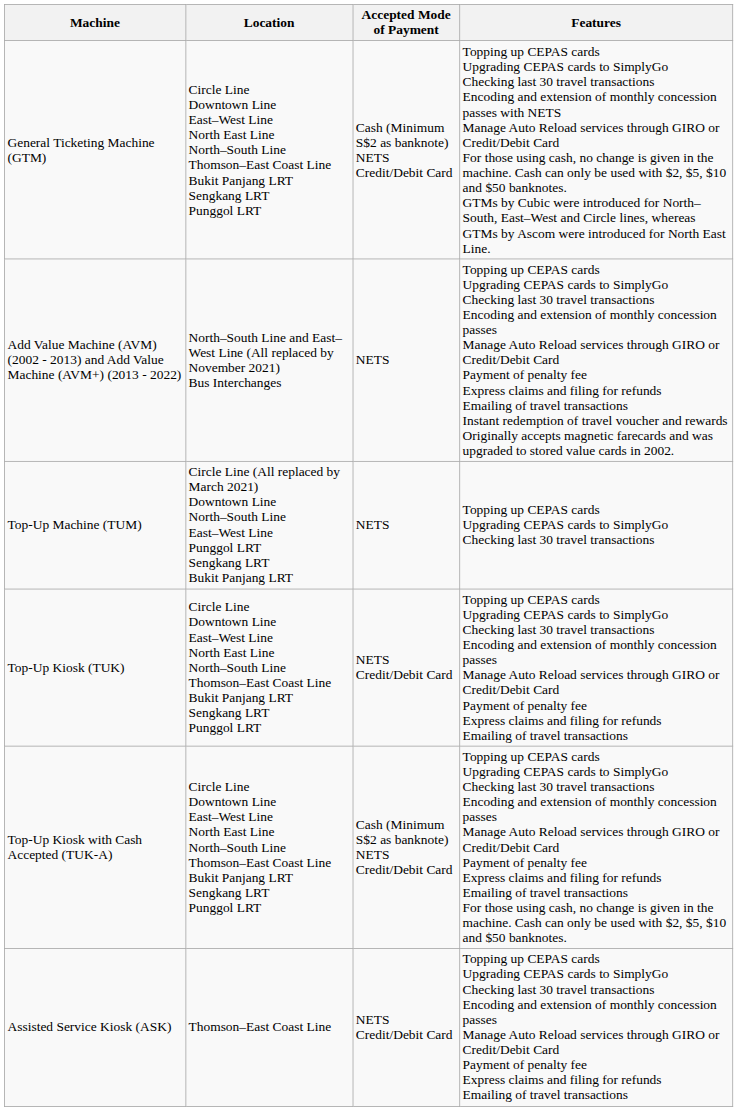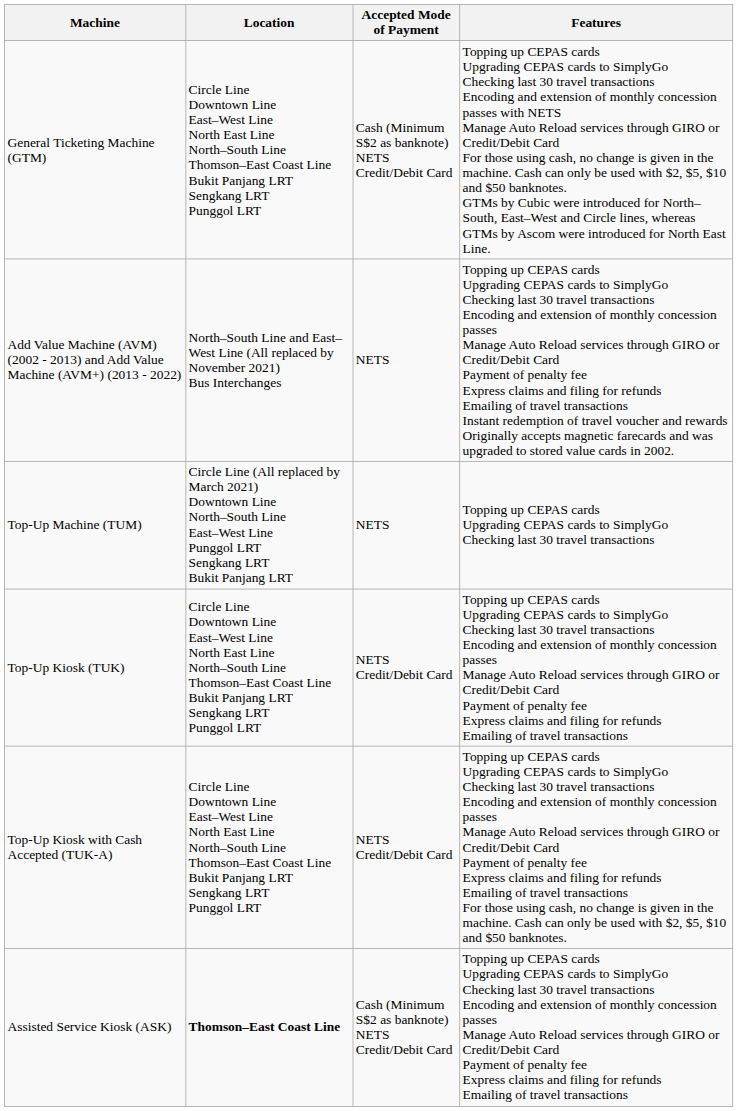Top-Up Kiosk with Cash Accepted (TUK-A) | Accepted Mode of Payment: Cash (Minimum S$2 as banknote) NETS Credit/Debit Card -> NETS Credit/Debit Card
Assisted Service Kiosk (ASK) | Location: normal -> bold
Assisted Service Kiosk (ASK) | Accepted Mode of Payment: NETS Credit/Debit Card -> Cash (Minimum S$2 as banknote) NETS Credit/Debit Card
